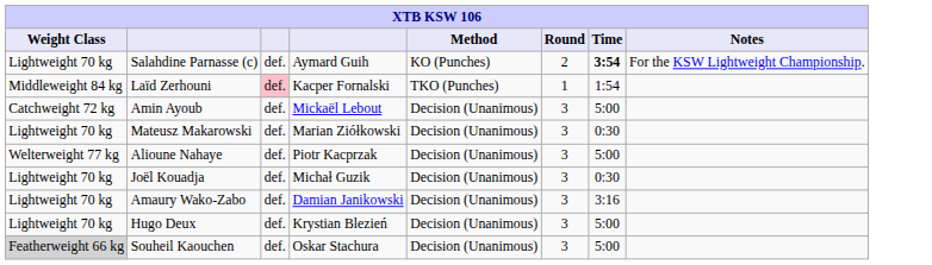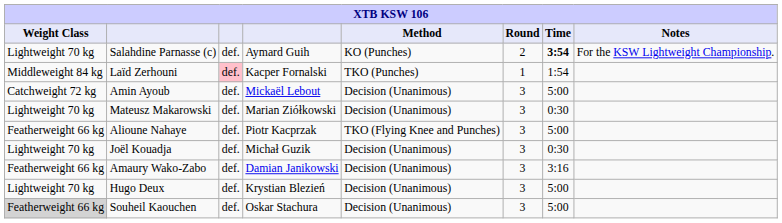Alioune Nahaye | Weight Class: Welterweight 77 kg -> Featherweight 66 kg
Alioune Nahaye | Method: Decision (Unanimous) -> TKO (Flying Knee and Punches)
Amaury Wako-Zabo | Weight Class: Lightweight 70 kg -> Featherweight 66 kg
